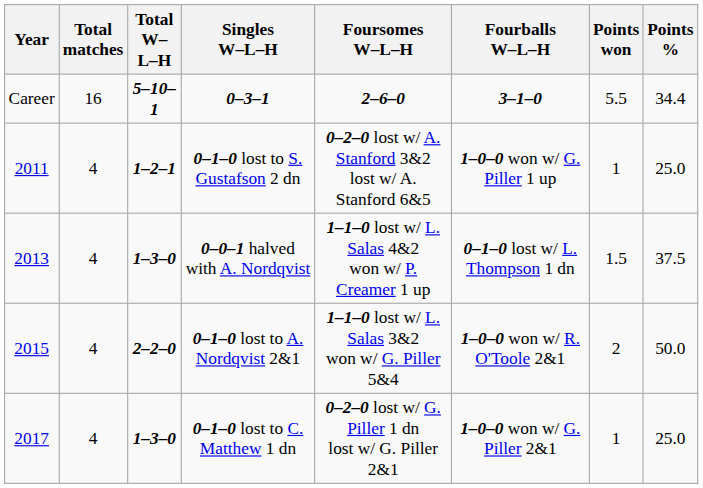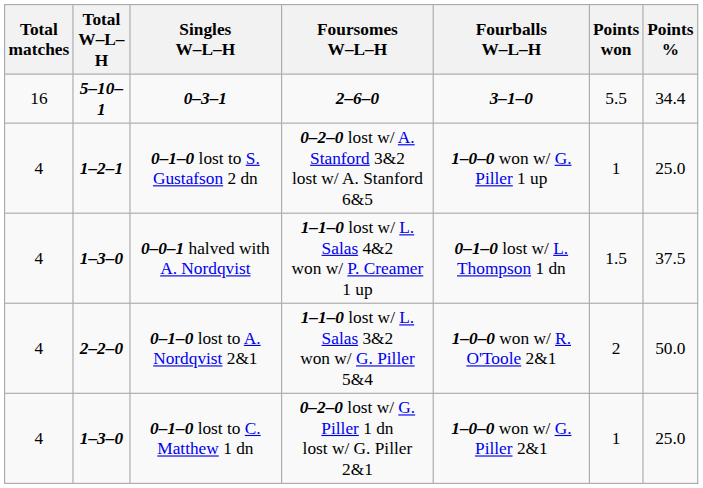- column: Year | Career | 2011 | 2013 | 2015 | 2017
